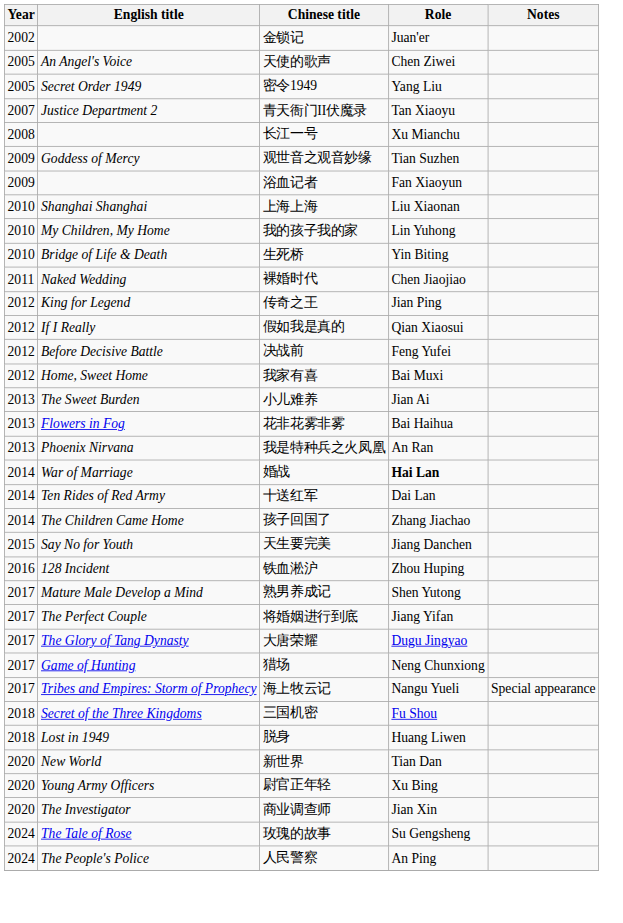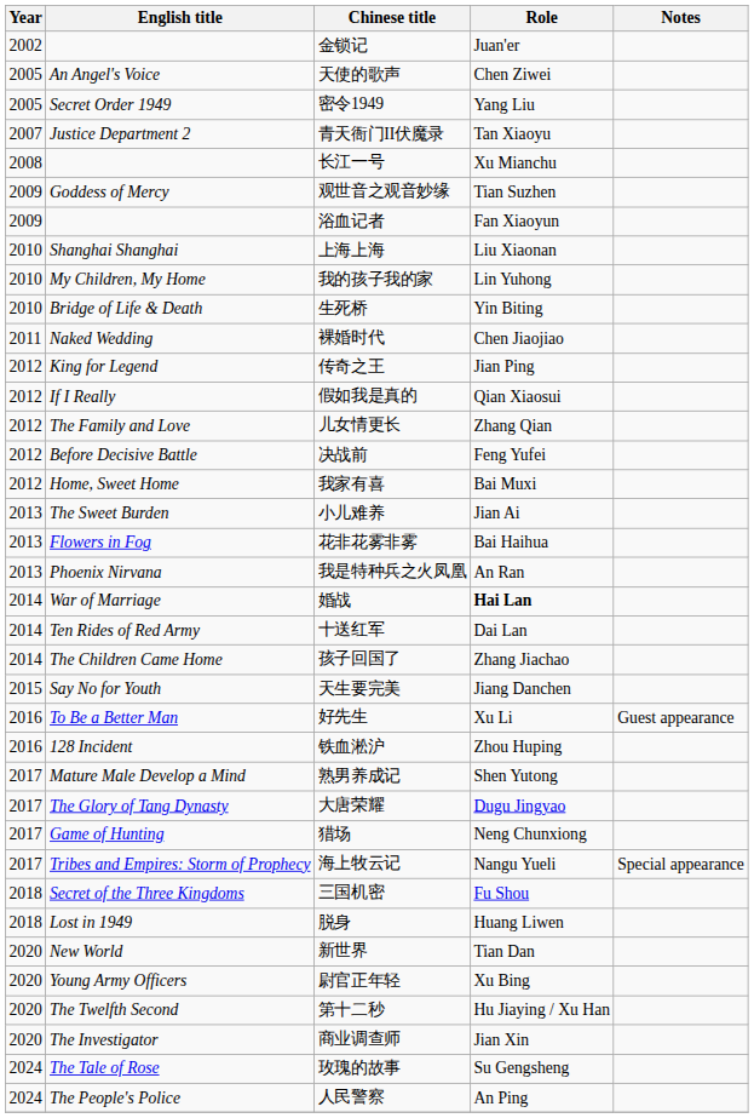+ row: 2012 | The Family and Love | 儿女情更长 | Zhang Qian
+ row: 2016 | To Be a Better Man | 好先生 | Xu Li | Guest appearance
- row: 2017 | The Perfect Couple | 将婚姻进行到底 | Jiang Yifan
+ row: 2020 | The Twelfth Second | 第十二秒 | Hu Jiaying / Xu Han
